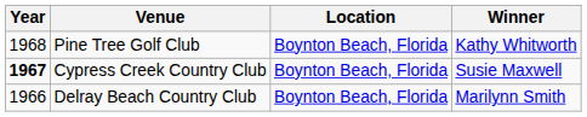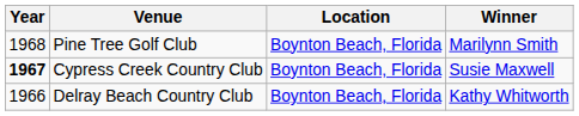Pine Tree Golf Club | Winner: Kathy Whitworth -> Marilynn Smith
Delray Beach Country Club | Winner: Marilynn Smith -> Kathy Whitworth
